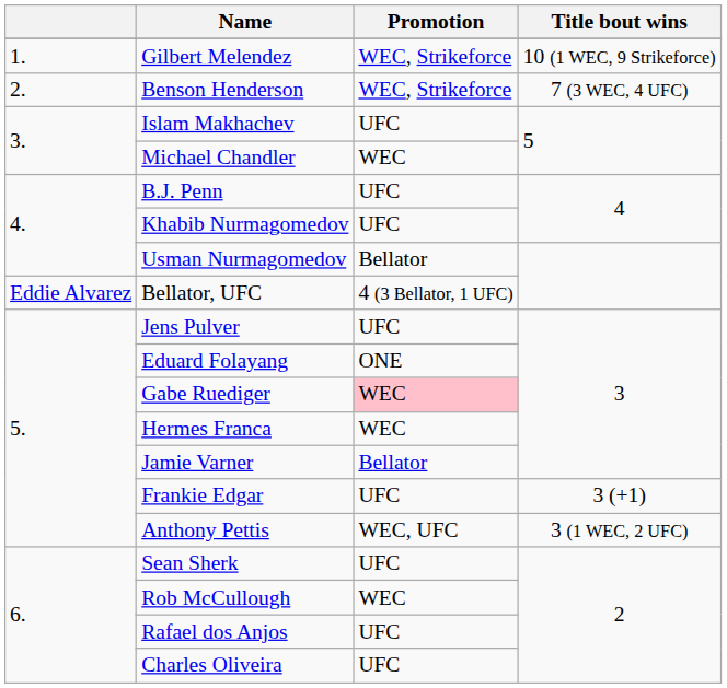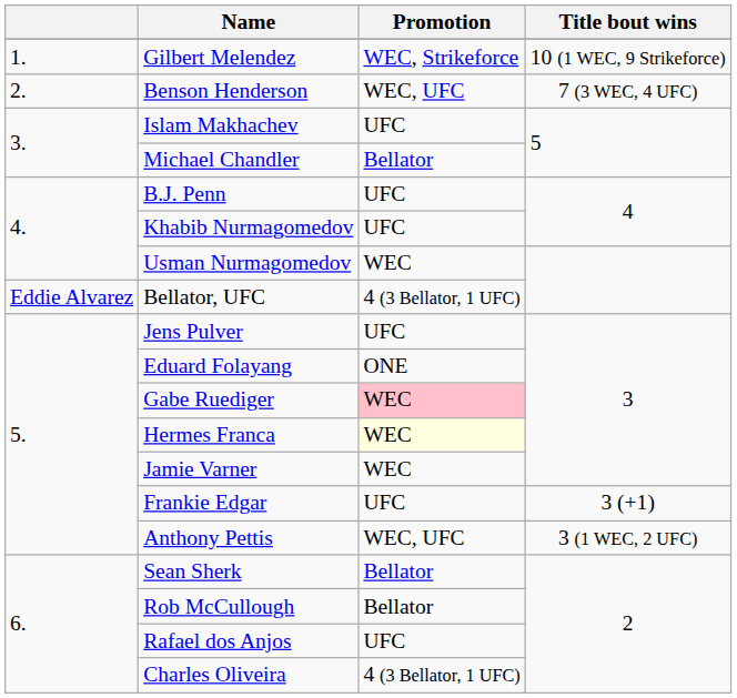Benson Henderson | Promotion: WEC, Strikeforce -> WEC, UFC
Michael Chandler | Promotion: WEC -> Bellator
Usman Nurmagomedov | Promotion: Bellator -> WEC
Hermes Franca | Promotion: no background -> lightyellow background
Jamie Varner | Promotion: Bellator -> WEC
Sean Sherk | Promotion: UFC -> Bellator
Rob McCullough | Promotion: WEC -> Bellator
Charles Oliveira | Promotion: UFC -> 4 (3 Bellator, 1 UFC)
